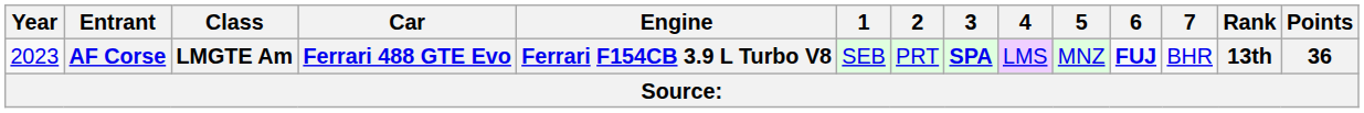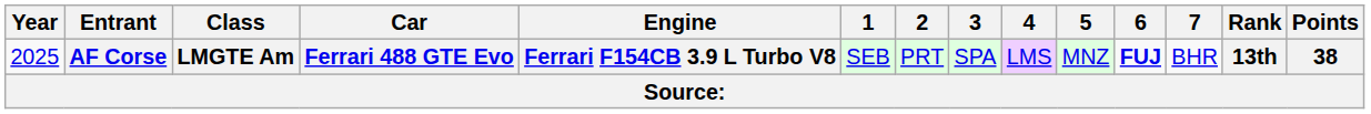AF Corse | Year: 2023 -> 2025
AF Corse | 3: bold -> normal
AF Corse | Points: 36 -> 38
